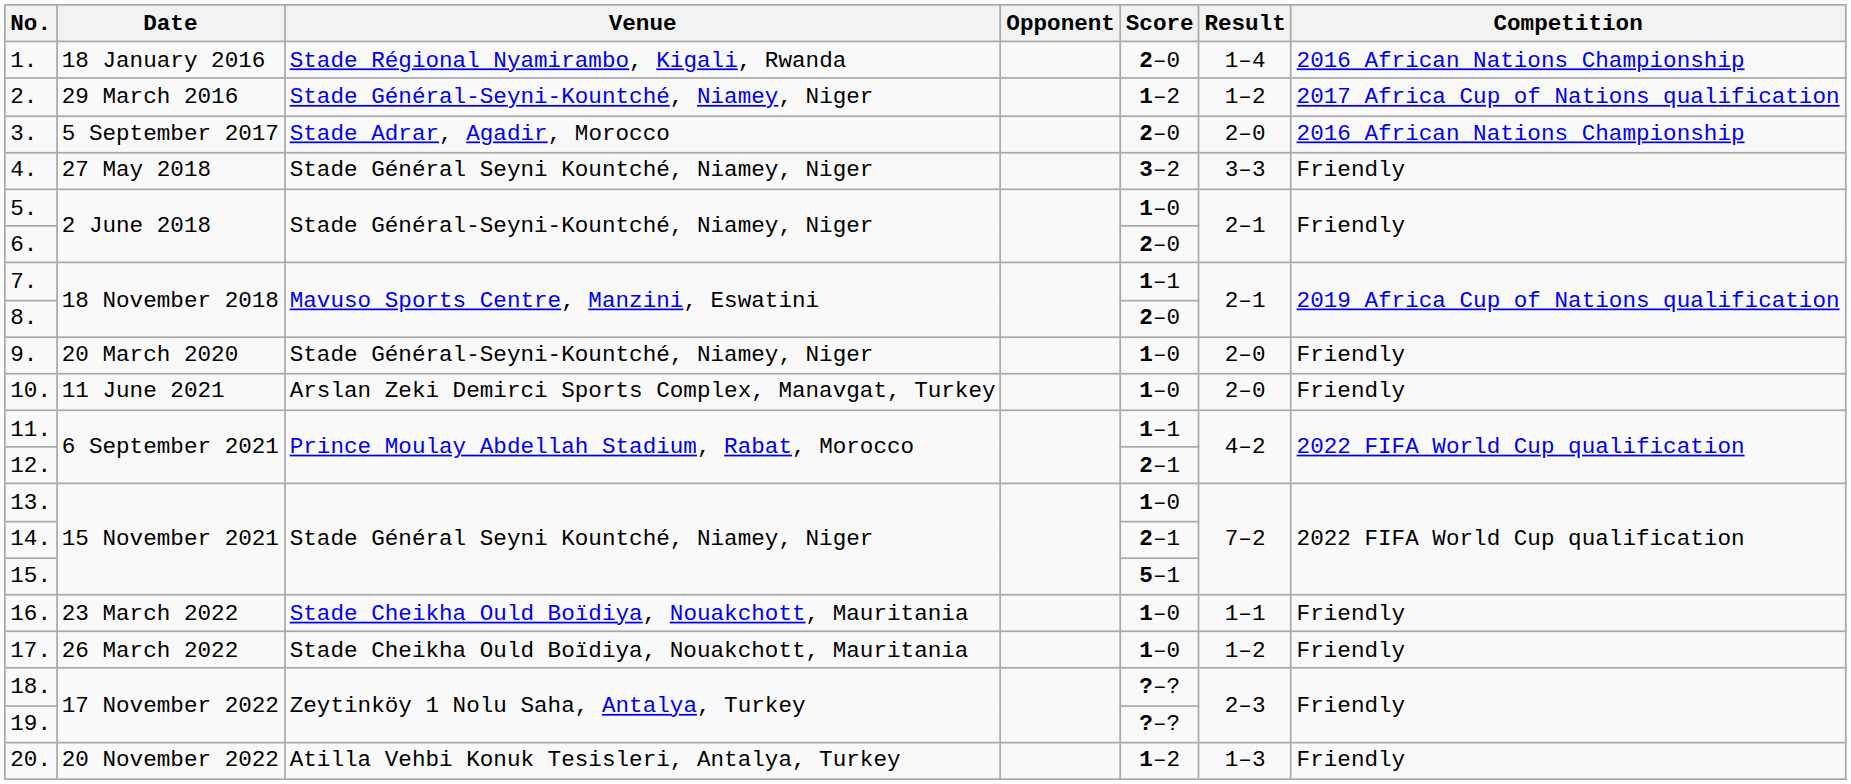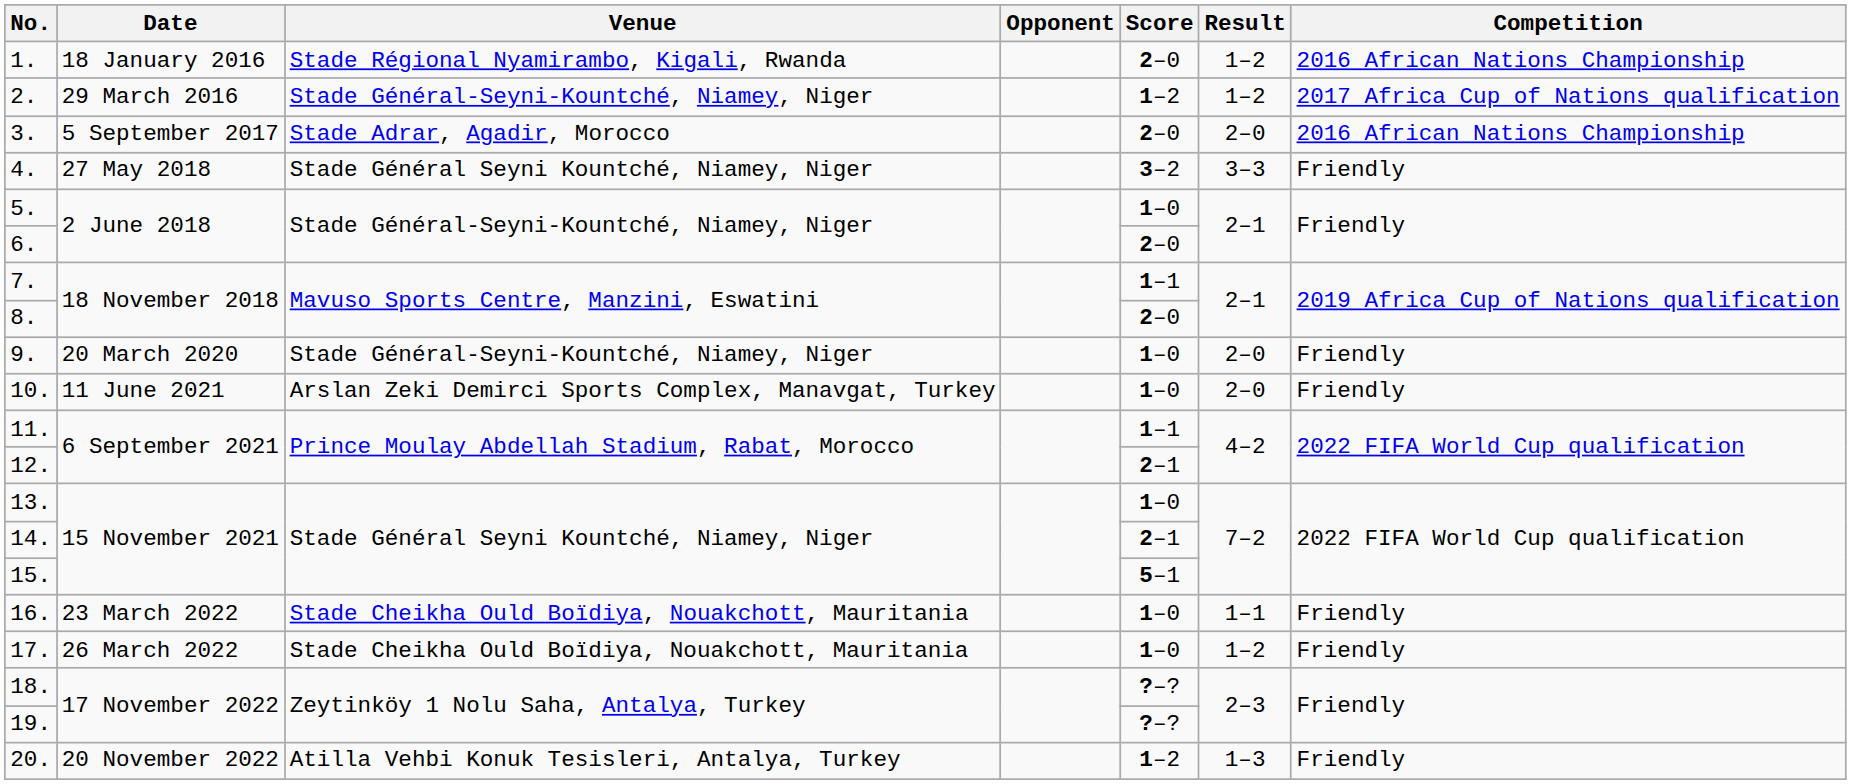1. | Result: 1–4 -> 1–2
